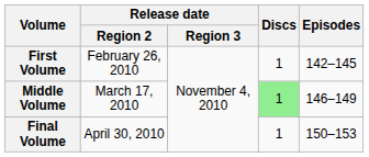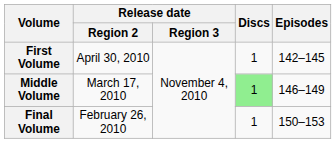First Volume | Release date / Region 2: February 26, 2010 -> April 30, 2010
Final Volume | Release date / Region 2: April 30, 2010 -> February 26, 2010
